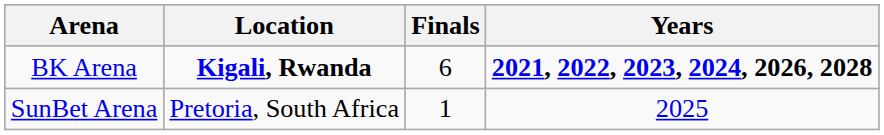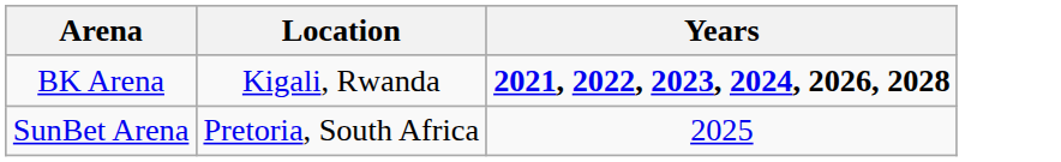- column: Finals | 6 | 1
BK Arena | Location: bold -> normal
